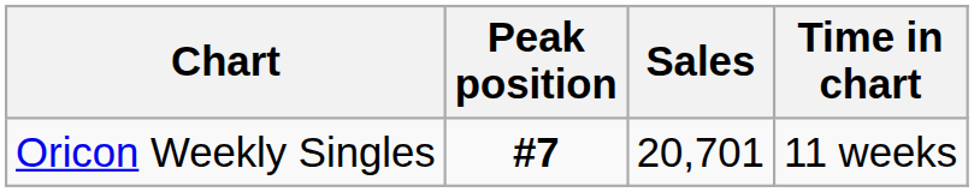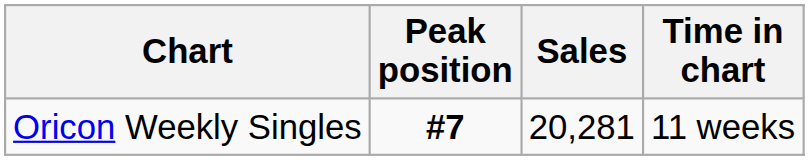Oricon Weekly Singles | Sales: 20,701 -> 20,281
